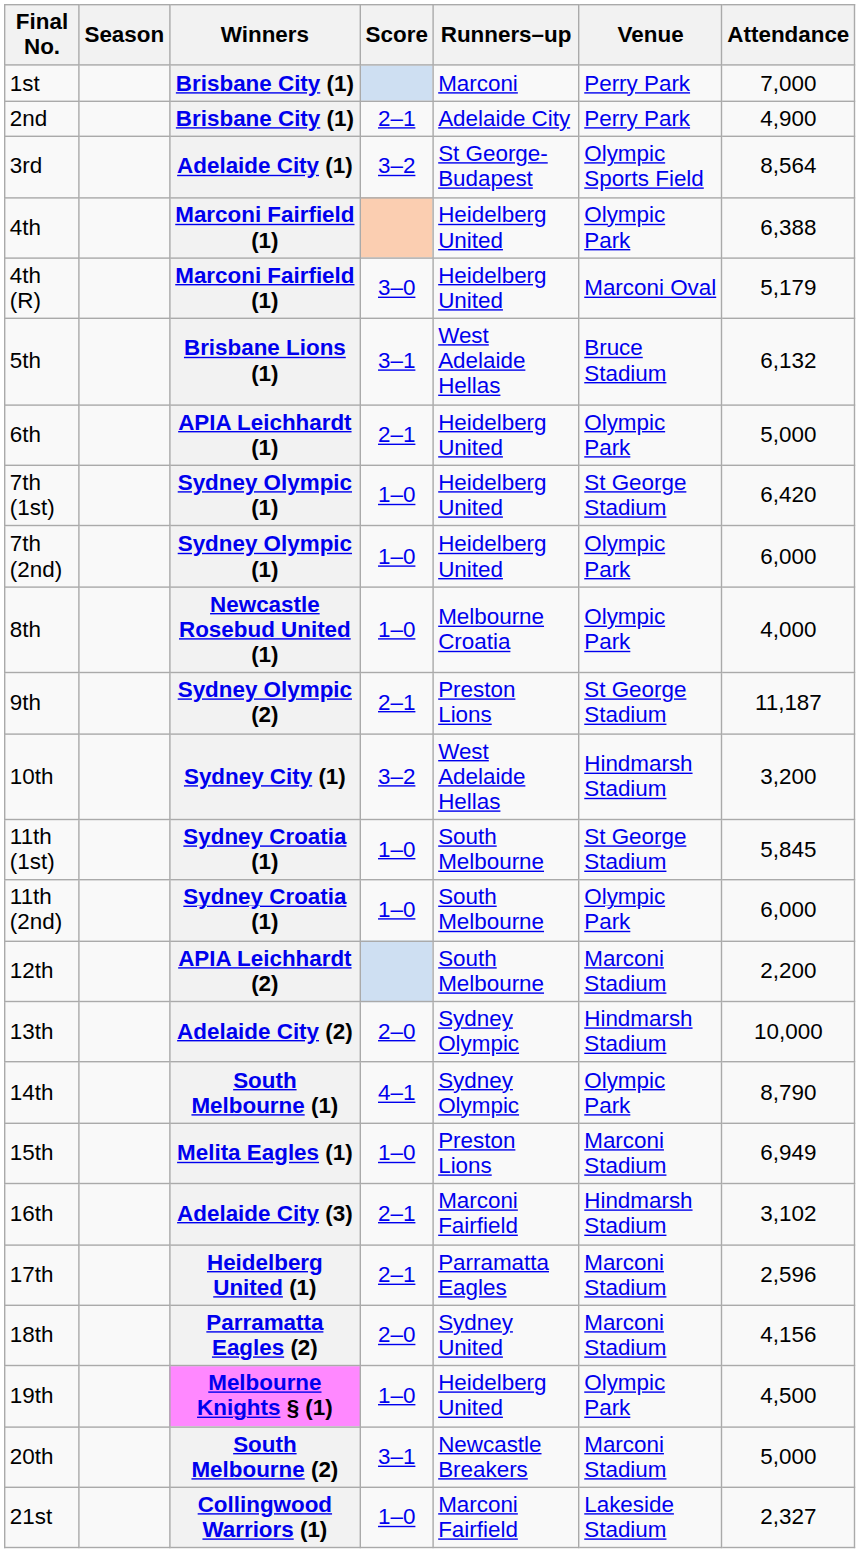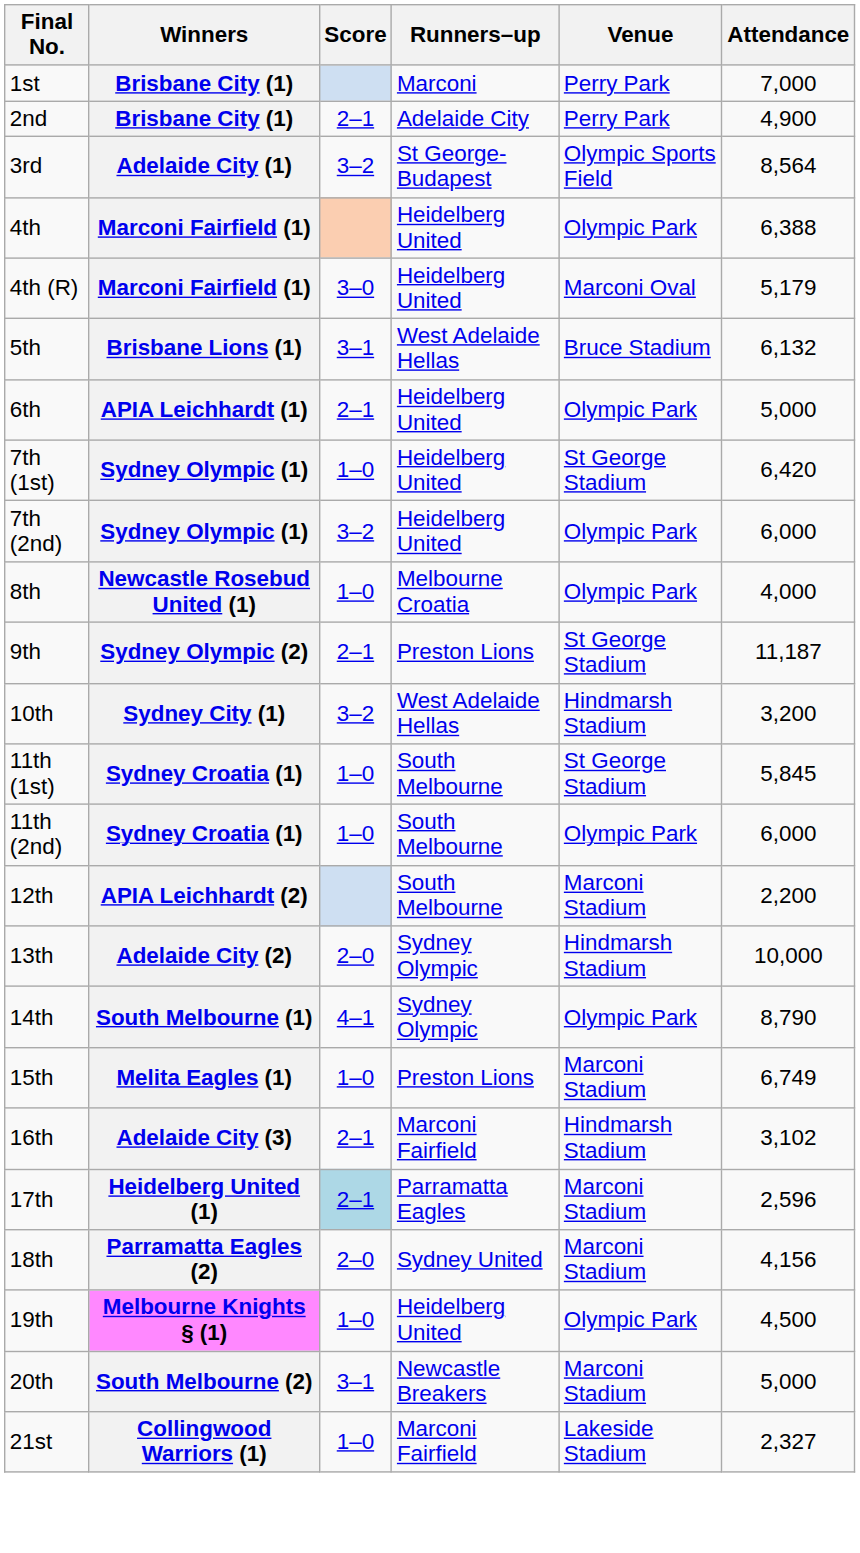- column: Season
7th (2nd) | Score: 1–0 -> 3–2
15th | Attendance: 6,949 -> 6,749
17th | Score: no background -> lightblue background
